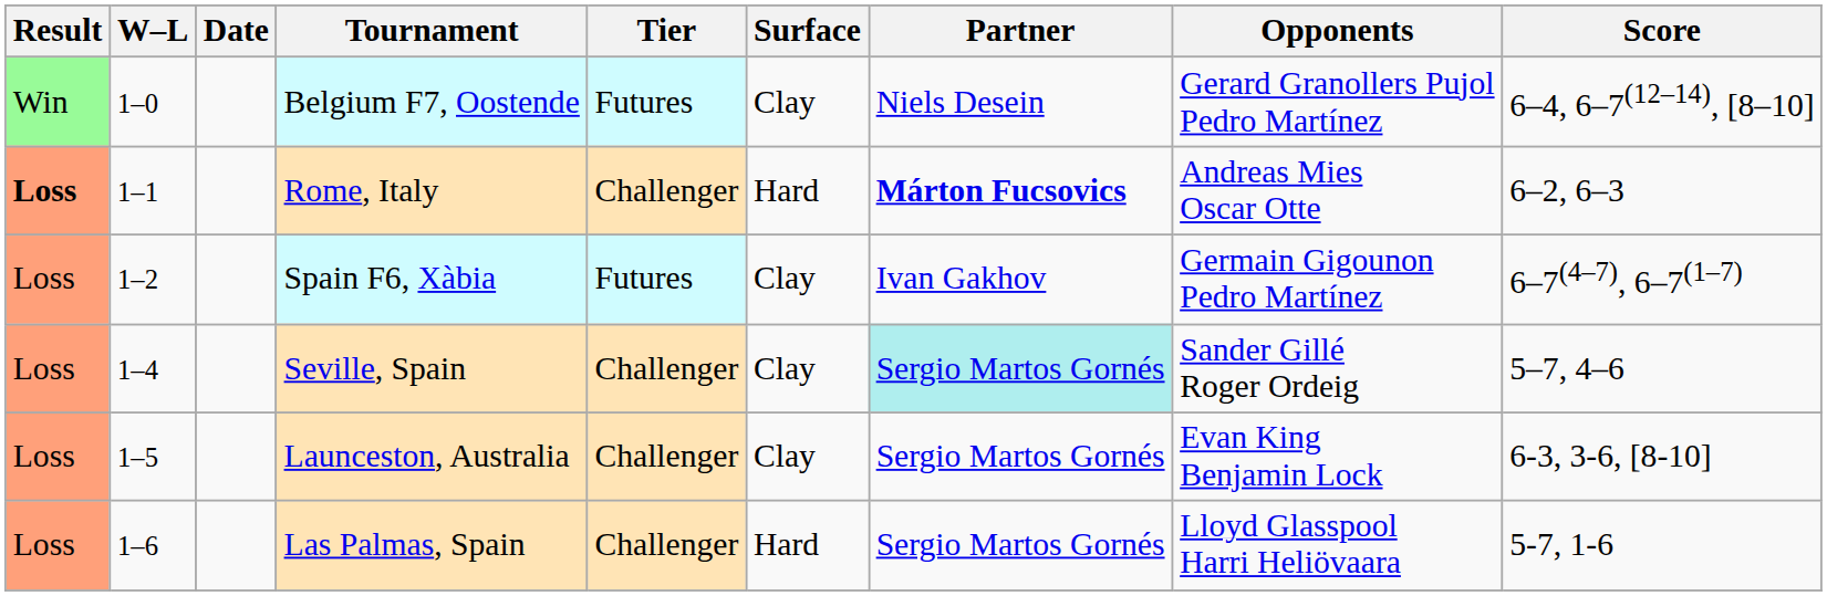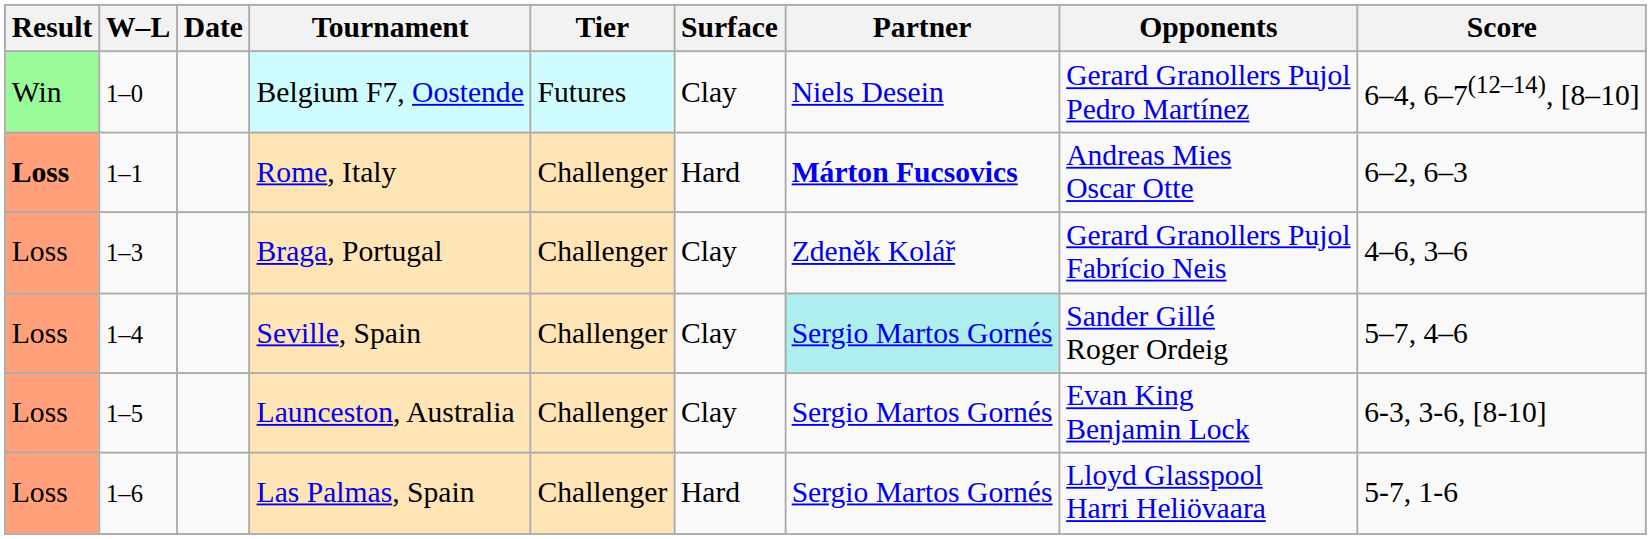- row: Loss | 1–2 | Spain F6, Xàbia | Futures | Clay | Ivan Gakhov | Germain Gigounon Pedro Martínez | 6–7(4–7), 6–7(1–7)
+ row: Loss | 1–3 | Braga, Portugal | Challenger | Clay | Zdeněk Kolář | Gerard Granollers Pujol Fabrício Neis | 4–6, 3–6
